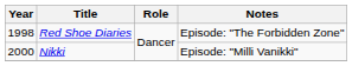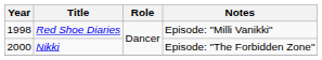Red Shoe Diaries | Notes: Episode: "The Forbidden Zone" -> Episode: "Milli Vanikki"
Nikki | Notes: Episode: "Milli Vanikki" -> Episode: "The Forbidden Zone"
